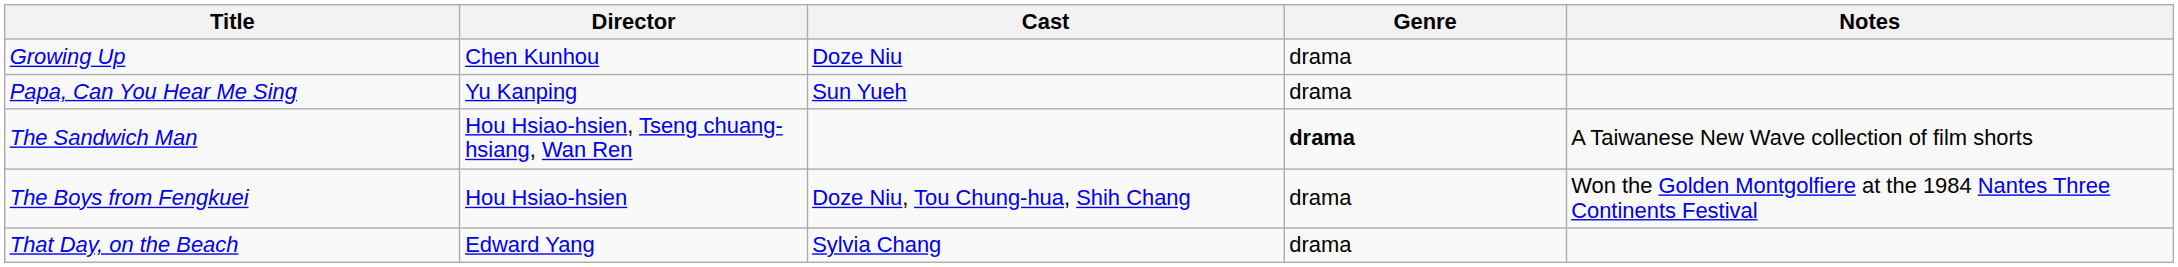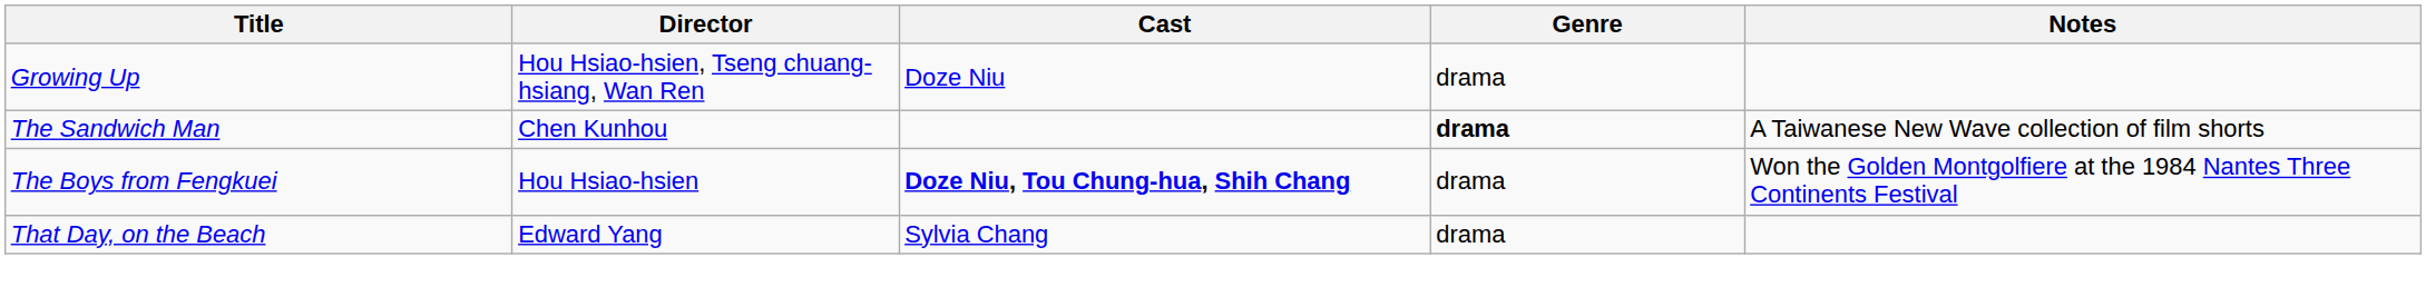Growing Up | Director: Chen Kunhou -> Hou Hsiao-hsien, Tseng chuang-hsiang, Wan Ren
- row: Papa, Can You Hear Me Sing | Yu Kanping | Sun Yueh | drama
The Sandwich Man | Director: Hou Hsiao-hsien, Tseng chuang-hsiang, Wan Ren -> Chen Kunhou
The Boys from Fengkuei | Cast: normal -> bold
